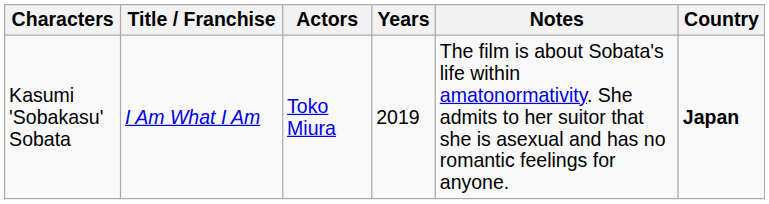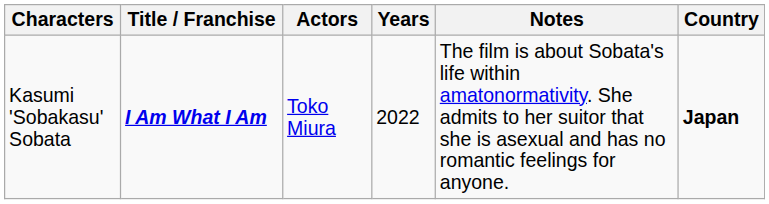Kasumi 'Sobakasu' Sobata | Title / Franchise: normal -> bold
Kasumi 'Sobakasu' Sobata | Years: 2019 -> 2022
